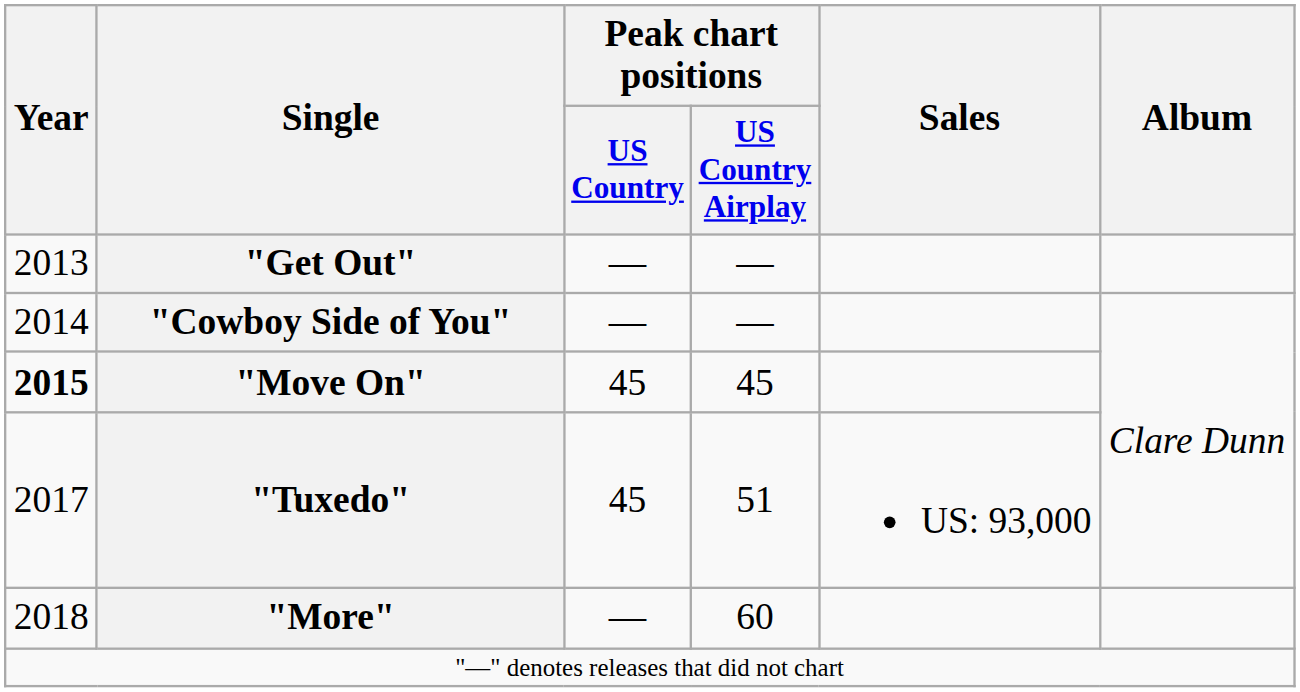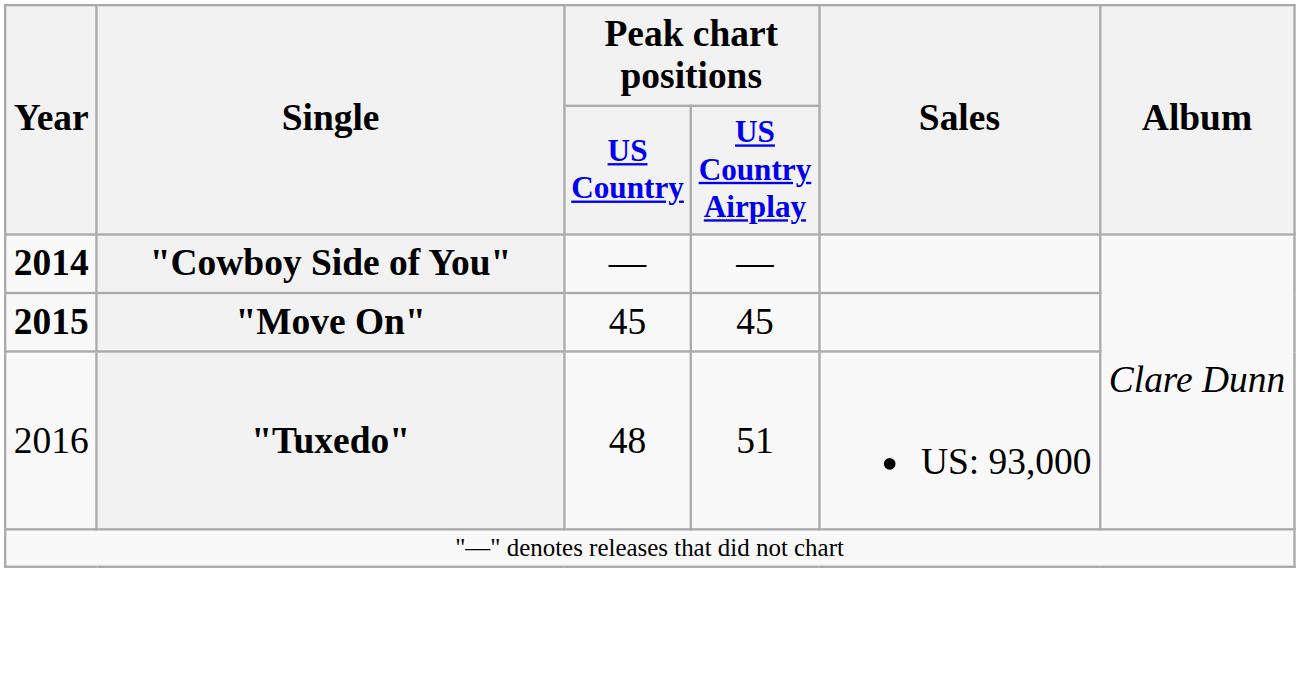- row: 2013 | "Get Out" | — | —
"Cowboy Side of You" | Year: normal -> bold
"Tuxedo" | Year: 2017 -> 2016
"Tuxedo" | Peak chart positions / US Country: 45 -> 48
- row: 2018 | "More" | — | 60
